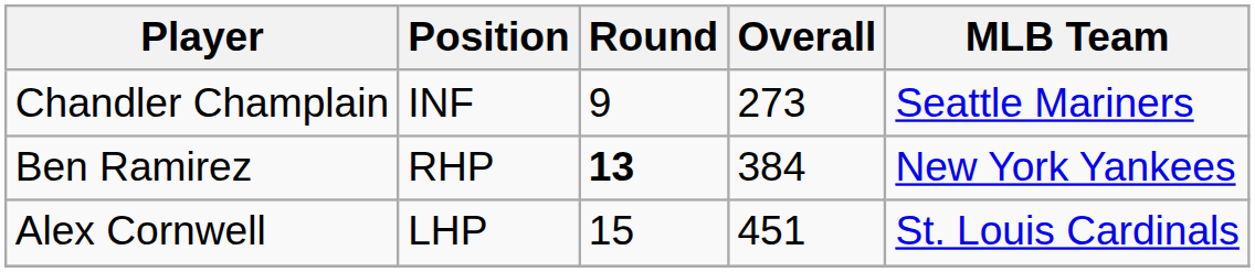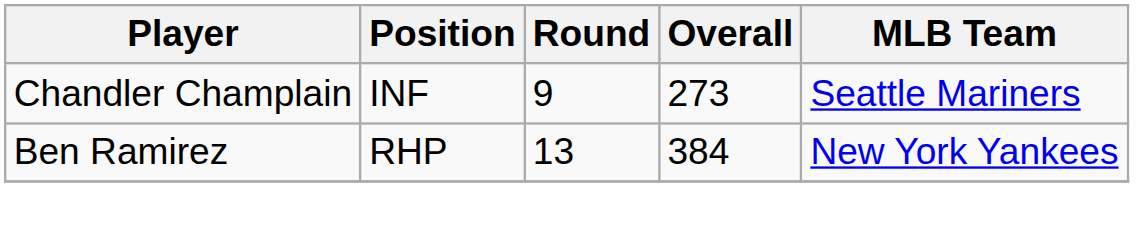Ben Ramirez | Round: bold -> normal
- row: Alex Cornwell | LHP | 15 | 451 | St. Louis Cardinals
